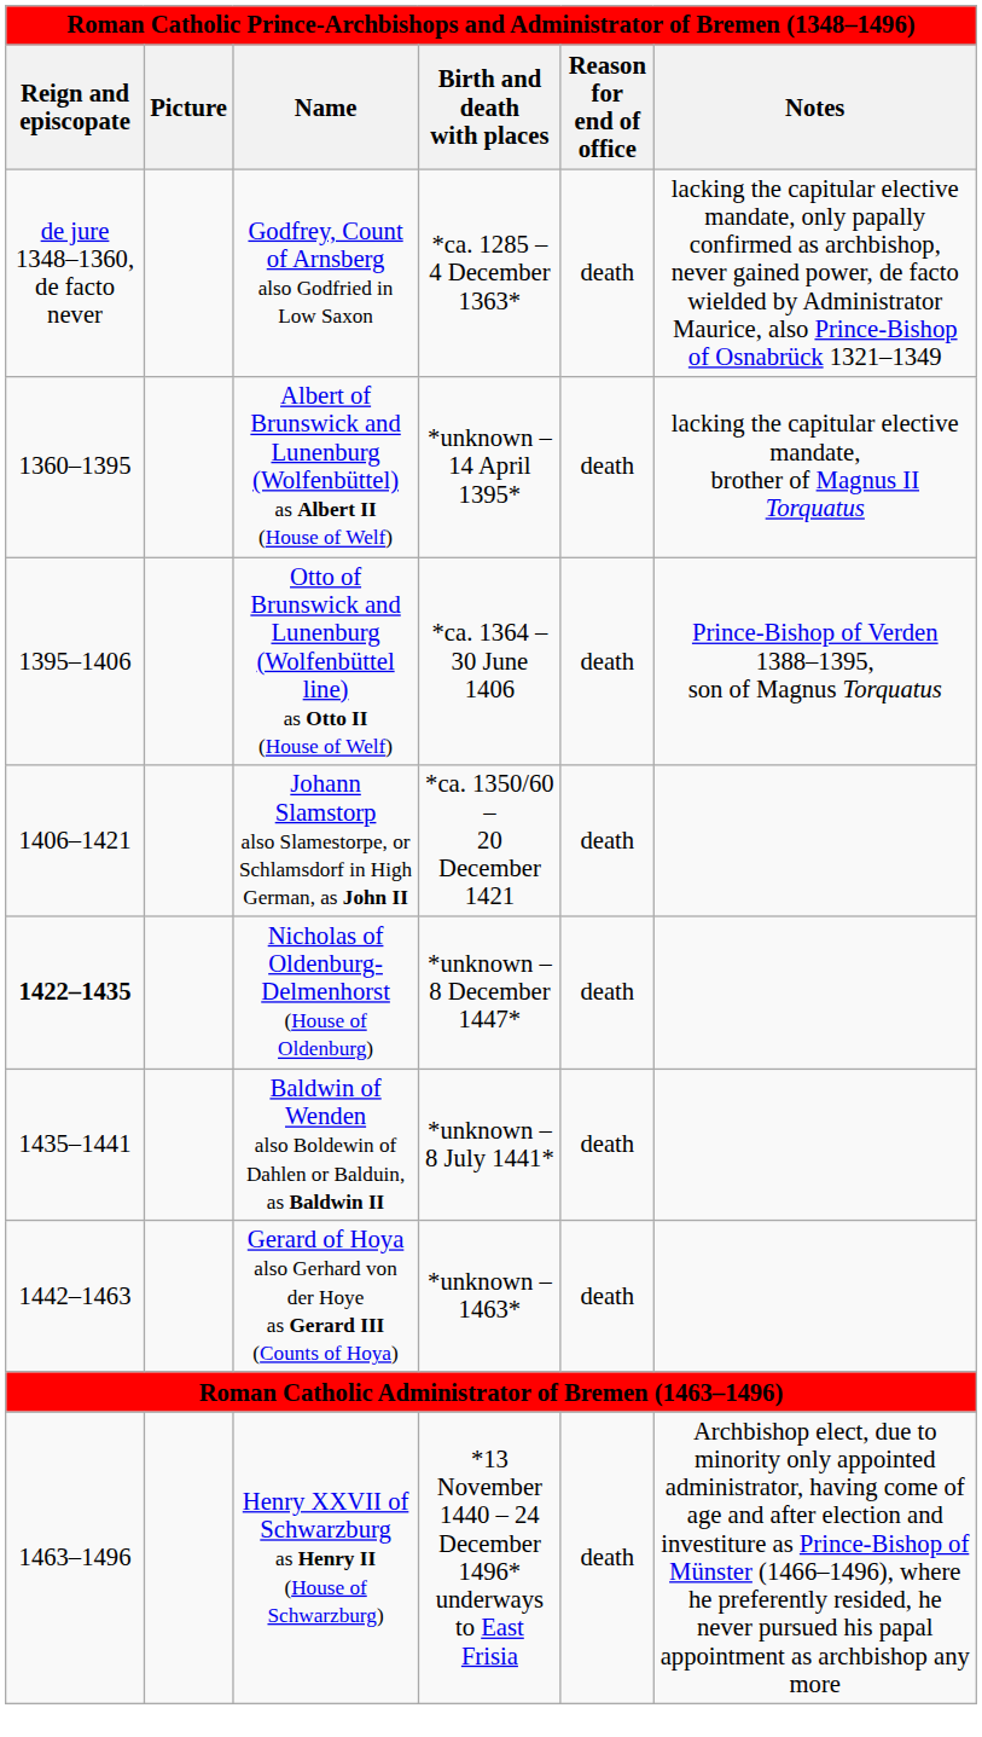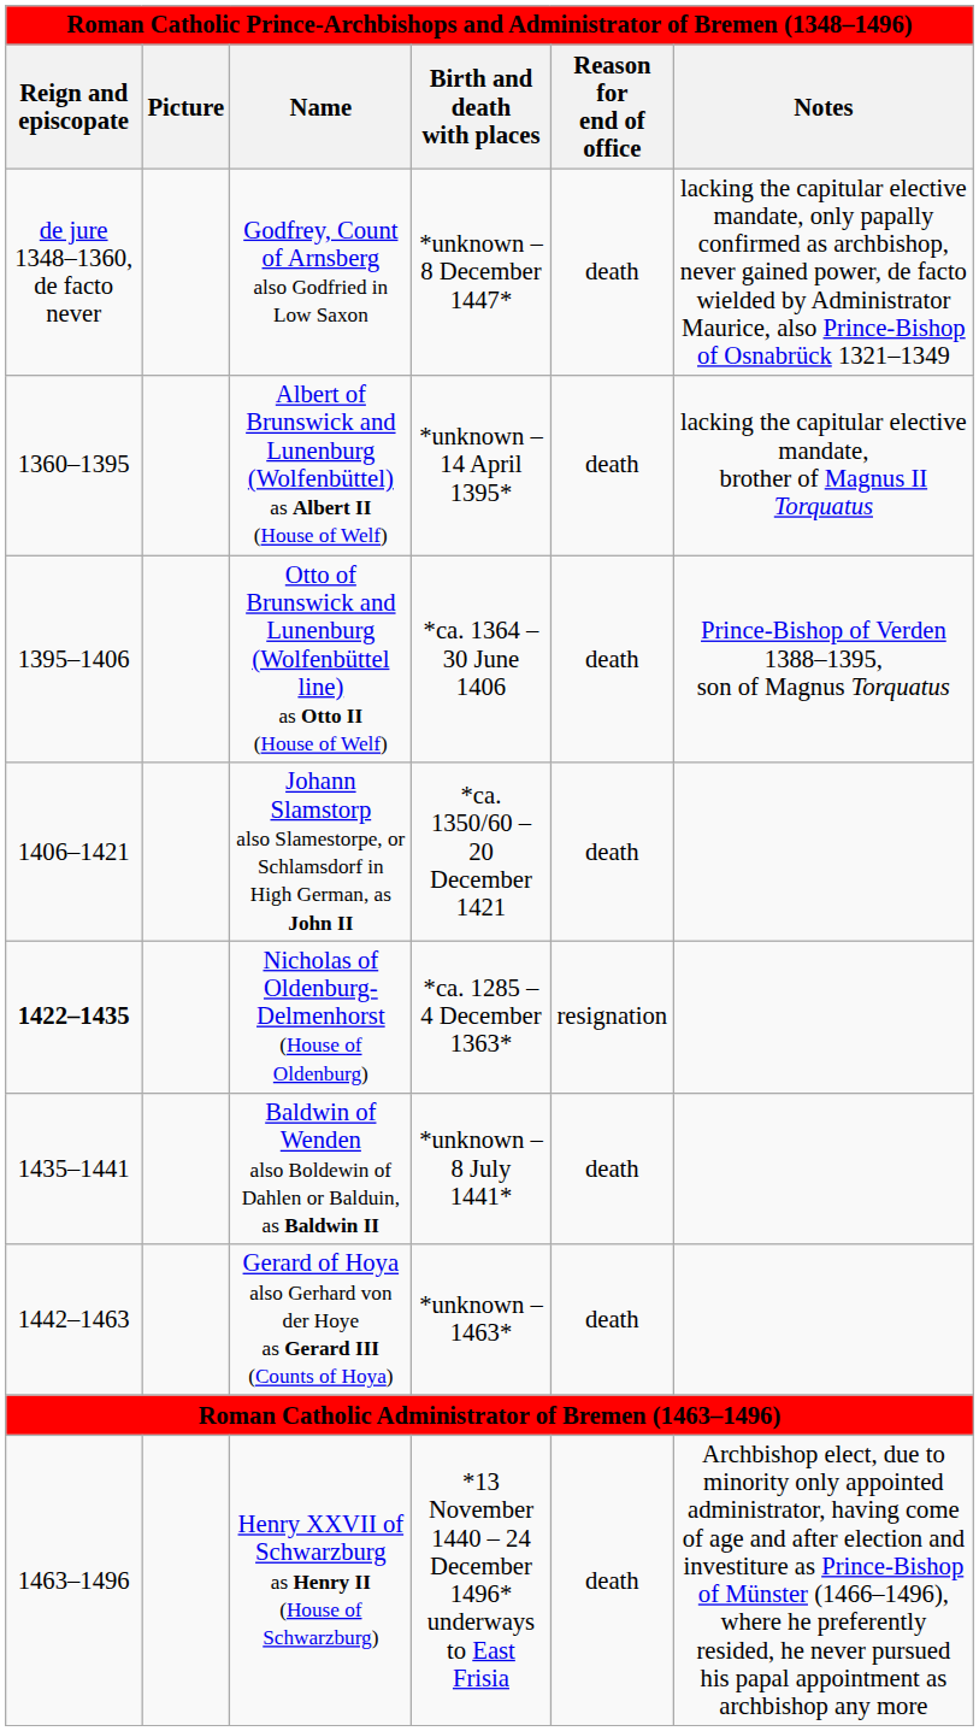Godfrey, Count of Arnsberg also Godfried in Low Saxon | Birth and death with places: *ca. 1285 – 4 December 1363* -> *unknown – 8 December 1447*
Nicholas of Oldenburg-Delmenhorst (House of Oldenburg) | Birth and death with places: *unknown – 8 December 1447* -> *ca. 1285 – 4 December 1363*
Nicholas of Oldenburg-Delmenhorst (House of Oldenburg) | Reason for end of office: death -> resignation
